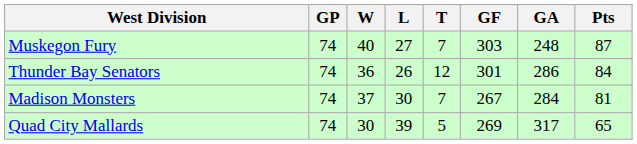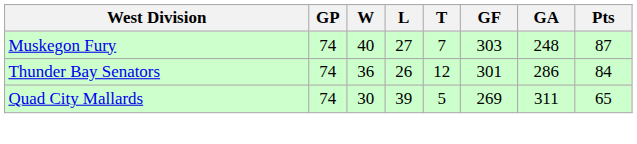- row: Madison Monsters | 74 | 37 | 30 | 7 | 267 | 284 | 81
Quad City Mallards | GA: 317 -> 311
